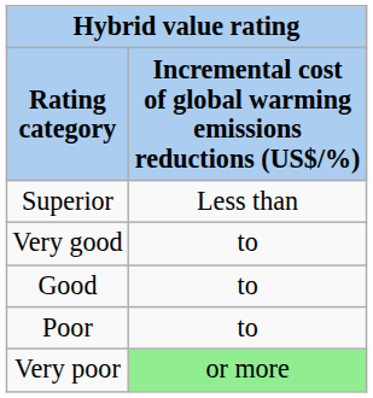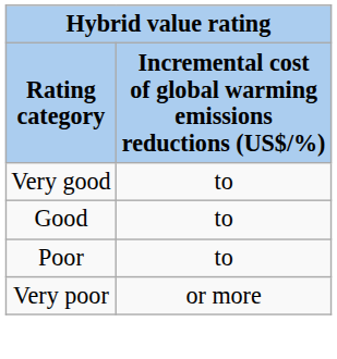- row: Superior | Less than
Very poor | column 2: lightgreen background -> no background
